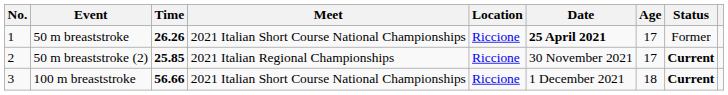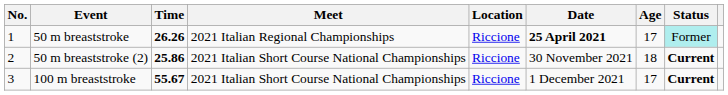50 m breaststroke | Meet: 2021 Italian Short Course National Championships -> 2021 Italian Regional Championships
50 m breaststroke | Status: no background -> paleturquoise background
50 m breaststroke (2) | Time: 25.85 -> 25.86
50 m breaststroke (2) | Meet: 2021 Italian Regional Championships -> 2021 Italian Short Course National Championships
50 m breaststroke (2) | Age: 17 -> 18
100 m breaststroke | Time: 56.66 -> 55.67
100 m breaststroke | Age: 18 -> 17
